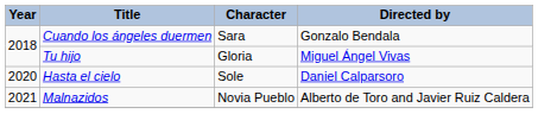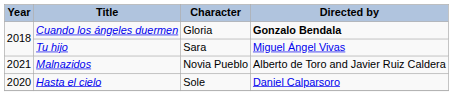Cuando los ángeles duermen | Character: Sara -> Gloria
Cuando los ángeles duermen | Directed by: normal -> bold
Tu hijo | Character: Gloria -> Sara
rows swapped: Hasta el cielo <-> Malnazidos
